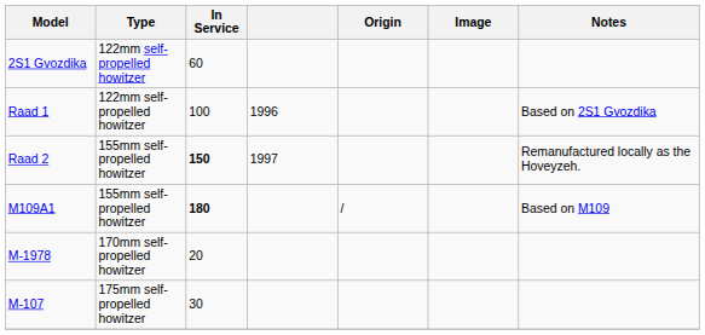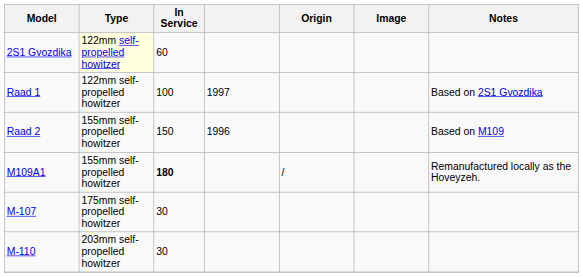2S1 Gvozdika | Type: no background -> lightyellow background
Raad 1 | column 4: 1996 -> 1997
Raad 2 | In Service: bold -> normal
Raad 2 | column 4: 1997 -> 1996
Raad 2 | Notes: Remanufactured locally as the Hoveyzeh. -> Based on M109
M109A1 | Notes: Based on M109 -> Remanufactured locally as the Hoveyzeh.
- row: M-1978 | 170mm self-propelled howitzer | 20
+ row: M-110 | 203mm self-propelled howitzer | 30
